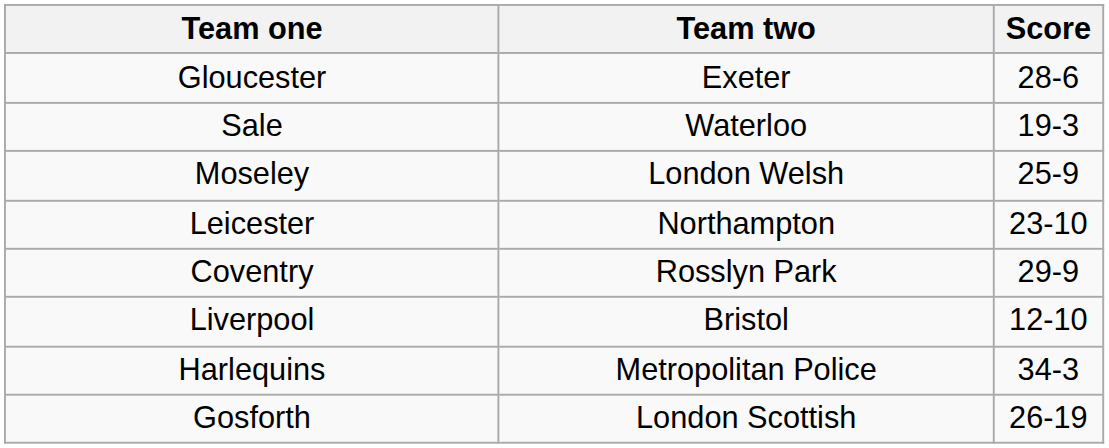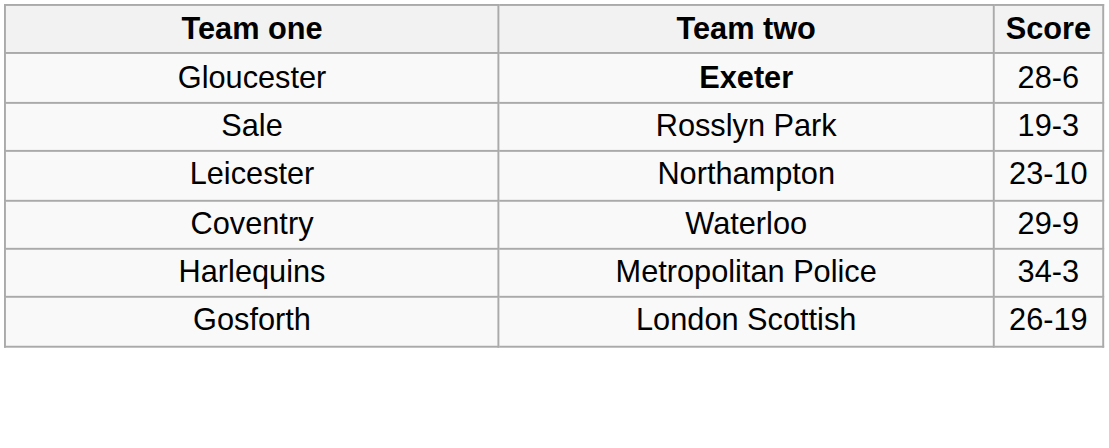Gloucester | Team two: normal -> bold
Sale | Team two: Waterloo -> Rosslyn Park
- row: Moseley | London Welsh | 25-9
Coventry | Team two: Rosslyn Park -> Waterloo
- row: Liverpool | Bristol | 12-10
